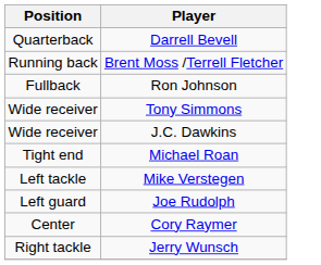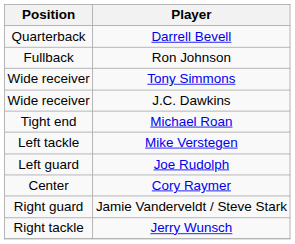- row: Running back | Brent Moss /Terrell Fletcher
+ row: Right guard | Jamie Vanderveldt / Steve Stark
